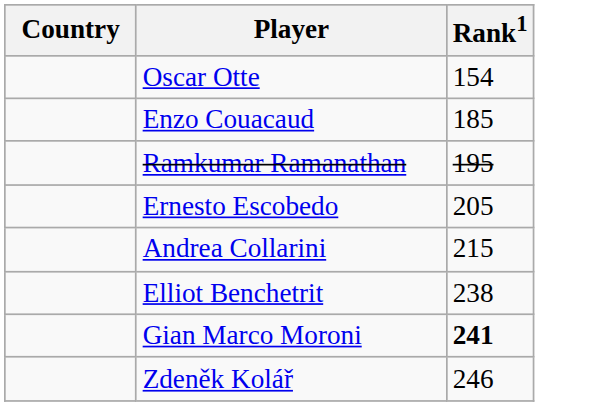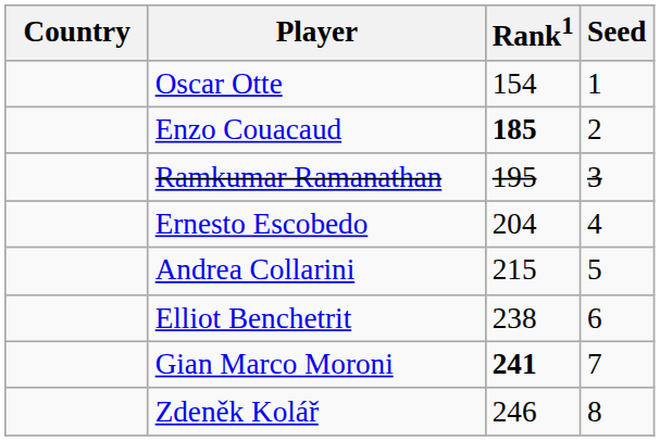+ column: Seed | 1 | 2 | 3 | 4 | 5 | 6 | 7 | 8
Enzo Couacaud | Rank1: normal -> bold
Ernesto Escobedo | Rank1: 205 -> 204
